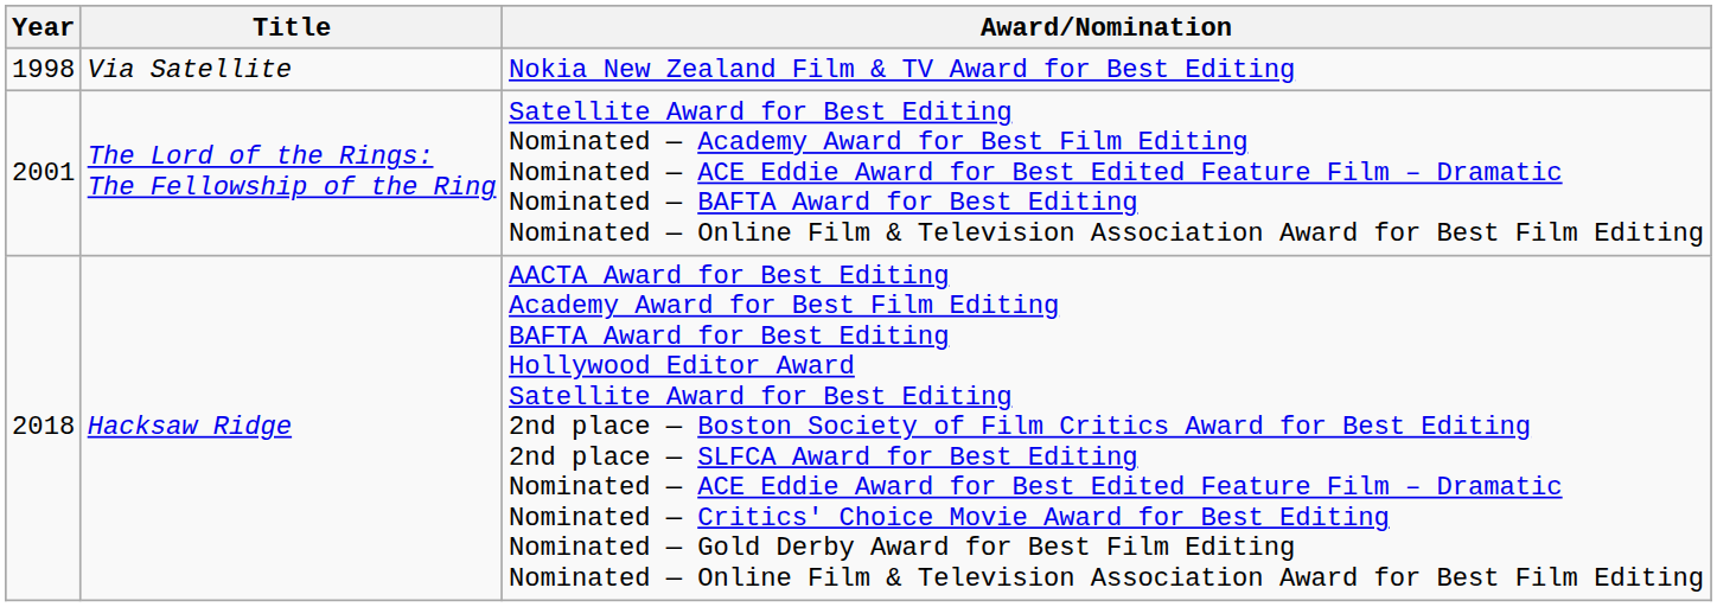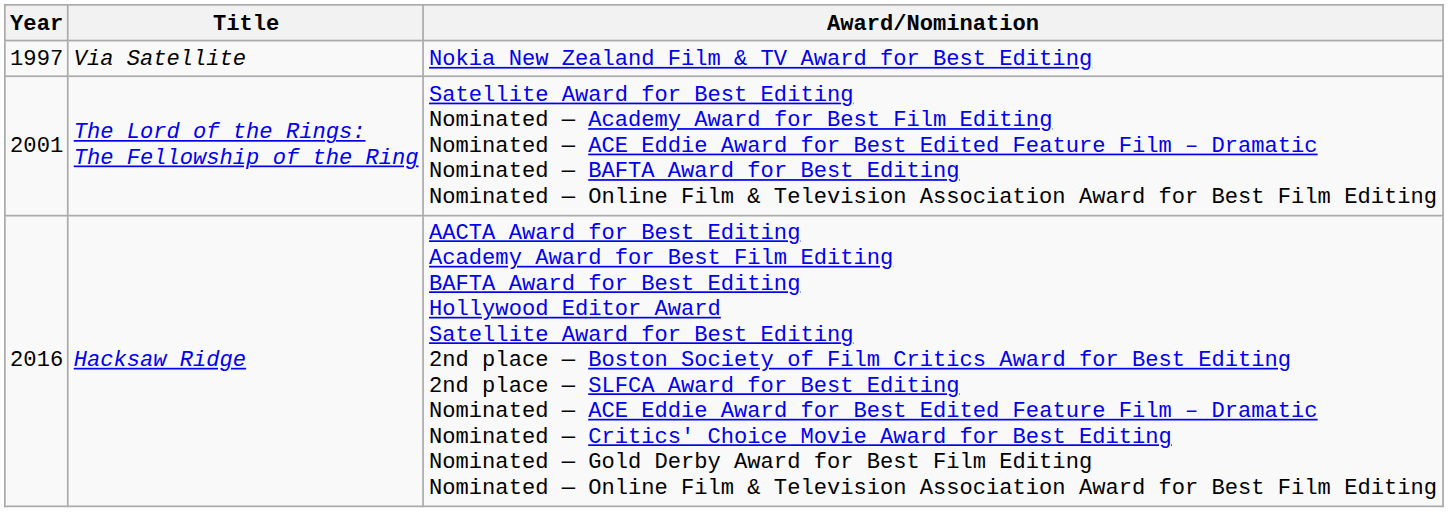Via Satellite | Year: 1998 -> 1997
Hacksaw Ridge | Year: 2018 -> 2016
